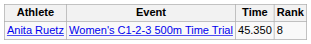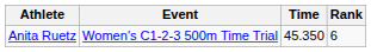Anita Ruetz | Rank: 8 -> 6
